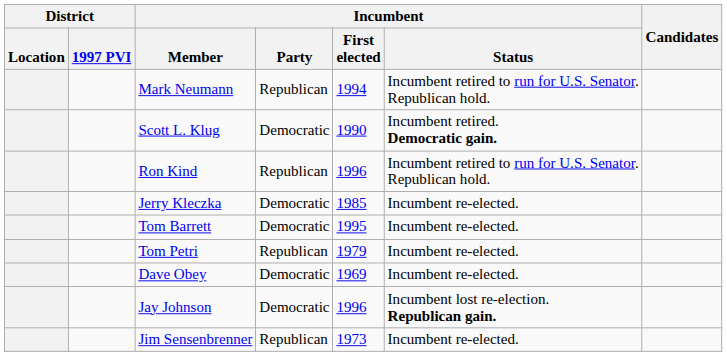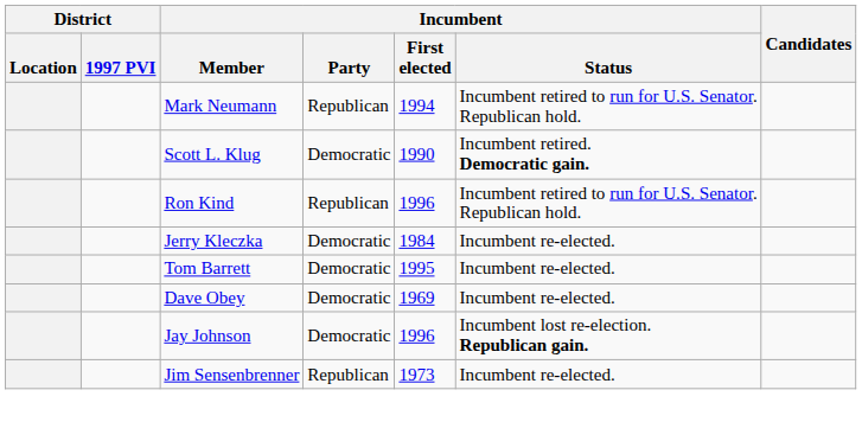Jerry Kleczka | Incumbent / First elected: 1985 -> 1984
- row: Tom Petri | Republican | 1979 | Incumbent re-elected.
